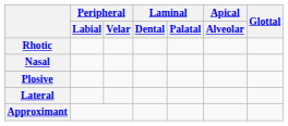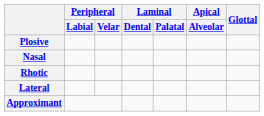rows swapped: Plosive <-> Rhotic
